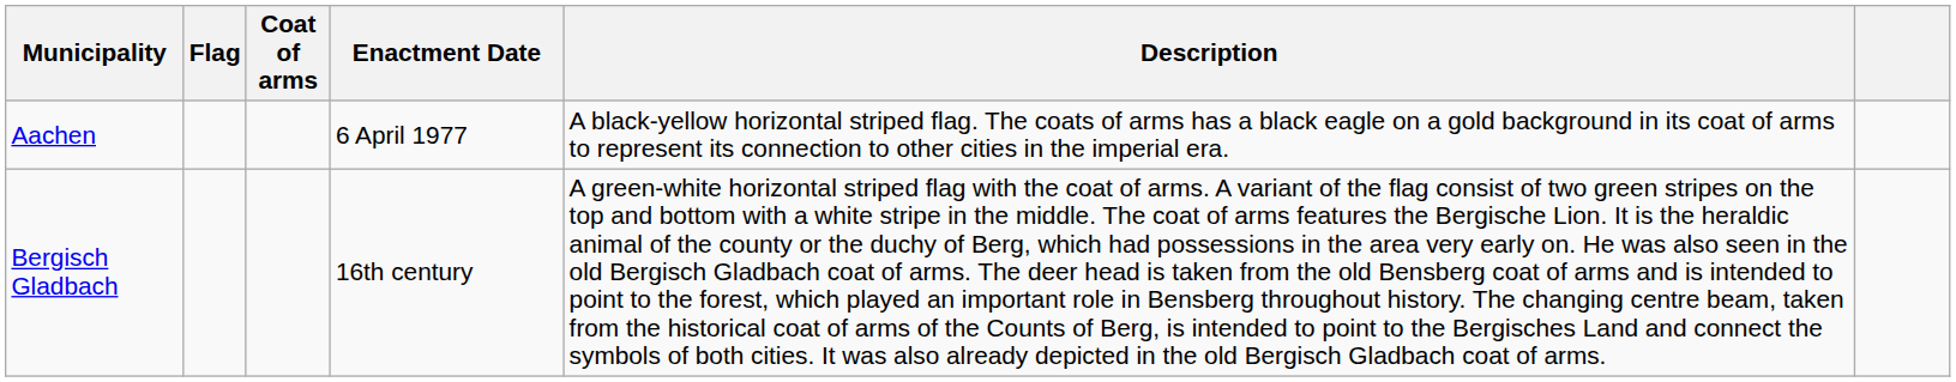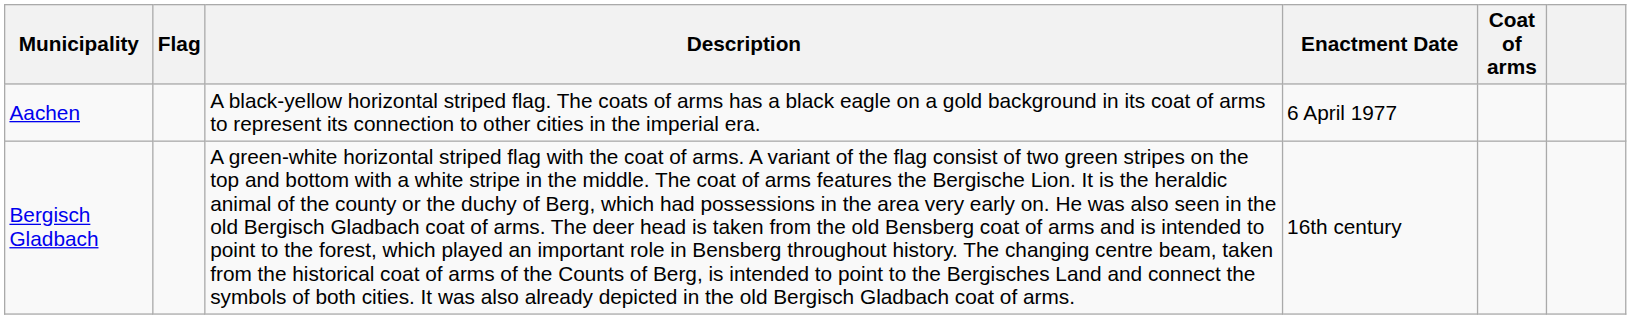columns swapped: Coat of arms <-> Description
